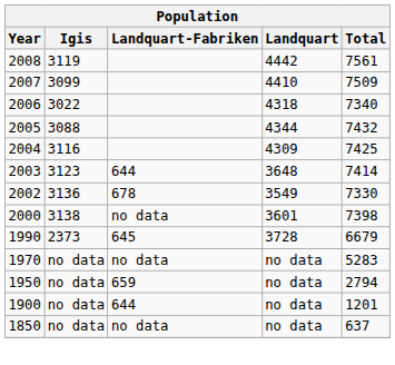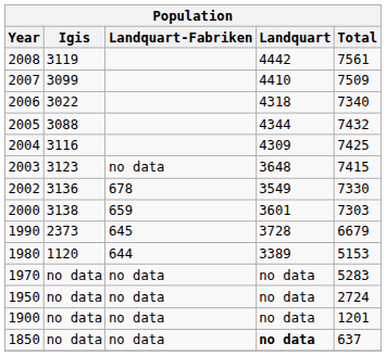2003 | Landquart-Fabriken: 644 -> no data
2003 | Total: 7414 -> 7415
2000 | Landquart-Fabriken: no data -> 659
2000 | Total: 7398 -> 7303
+ row: 1980 | 1120 | 644 | 3389 | 5153
1950 | Landquart-Fabriken: 659 -> no data
1950 | Total: 2794 -> 2724
1900 | Landquart-Fabriken: 644 -> no data
1850 | Landquart: normal -> bold
